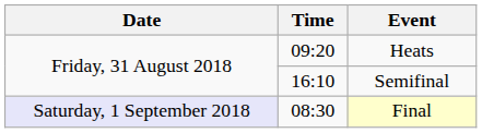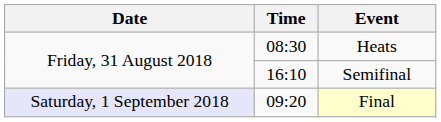Heats | Time: 09:20 -> 08:30
Final | Time: 08:30 -> 09:20
